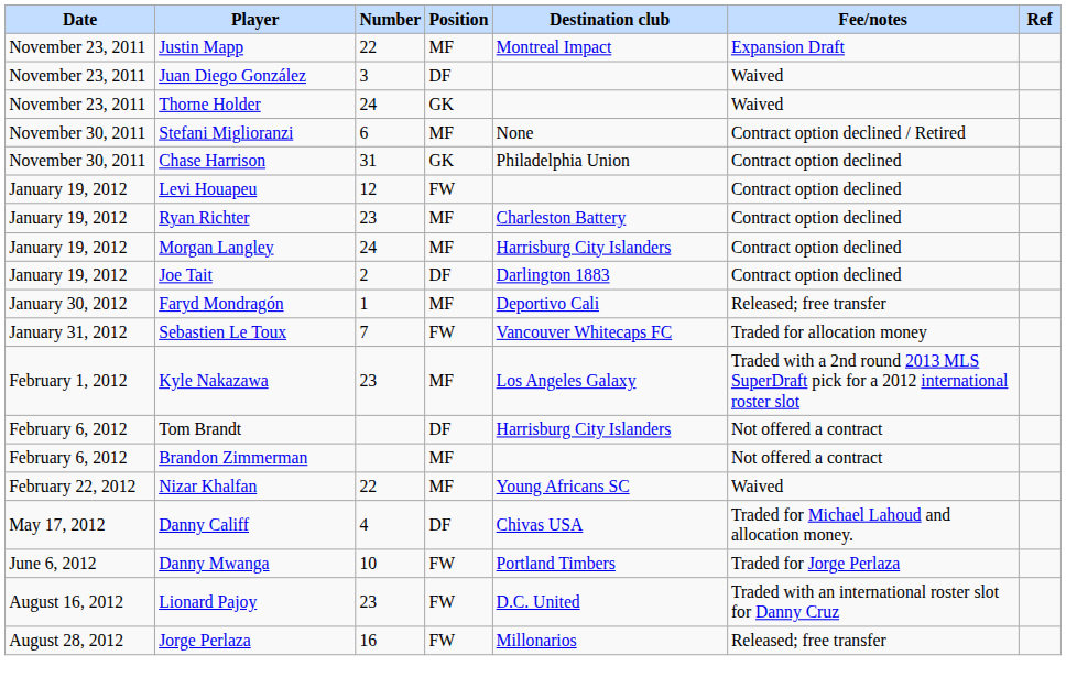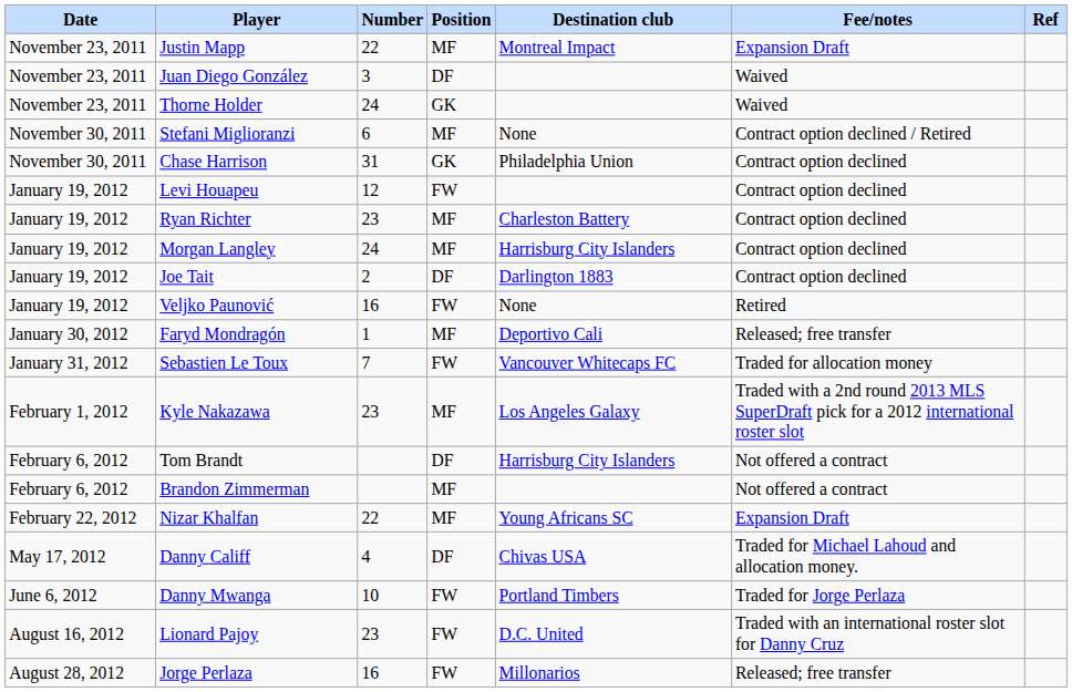+ row: January 19, 2012 | Veljko Paunović | 16 | FW | None | Retired
Nizar Khalfan | Fee/notes: Waived -> Expansion Draft
